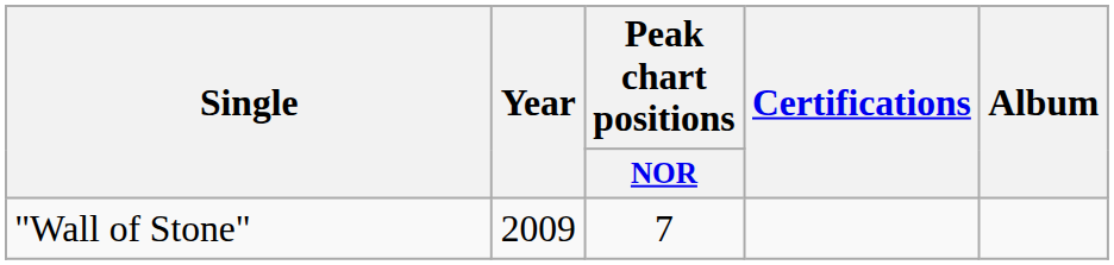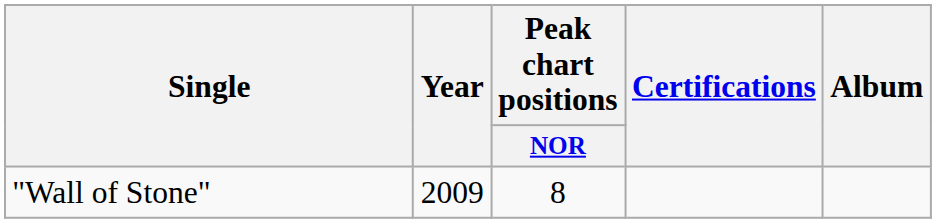"Wall of Stone" | Peak chart positions / NOR: 7 -> 8
